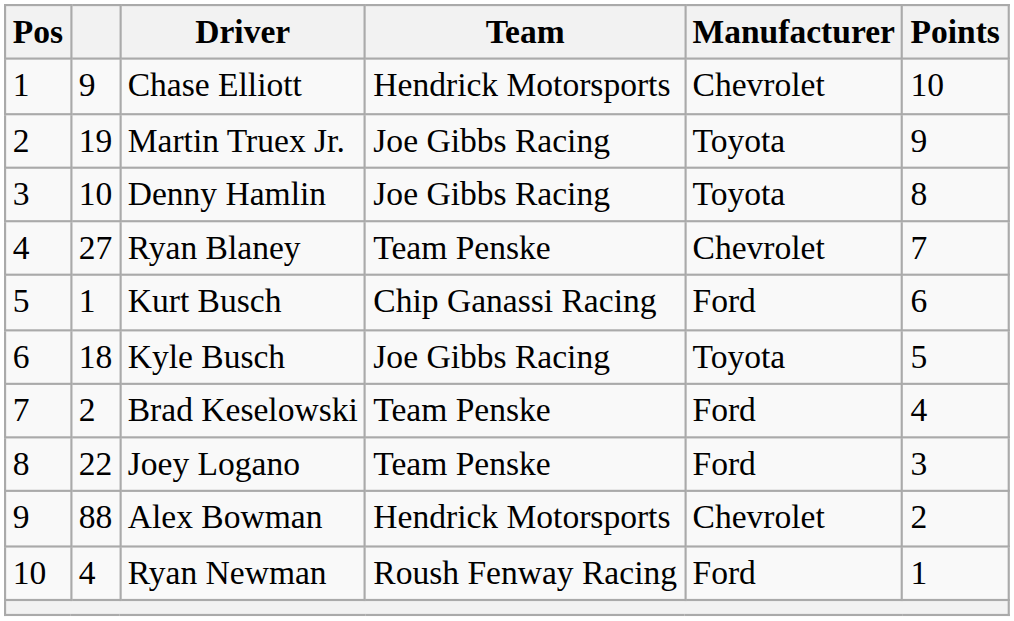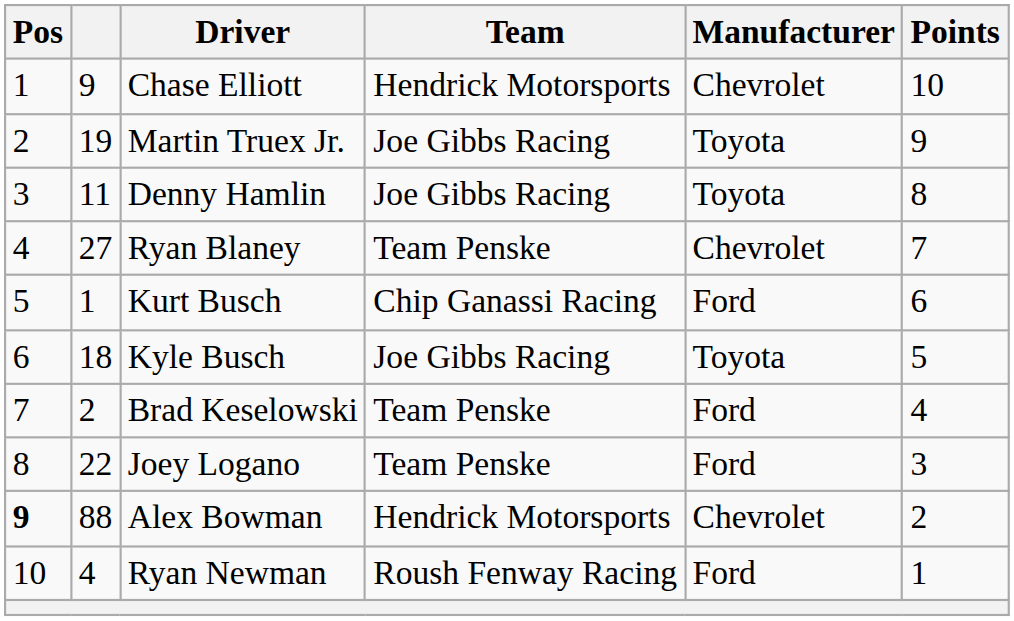Denny Hamlin | column 2: 10 -> 11
Alex Bowman | Pos: normal -> bold
